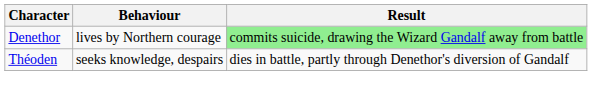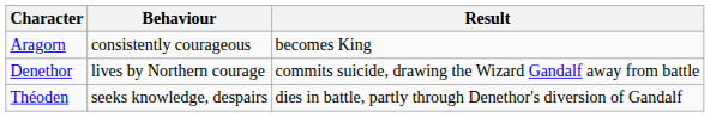+ row: Aragorn | consistently courageous | becomes King
Denethor | Result: lightgreen background -> no background
